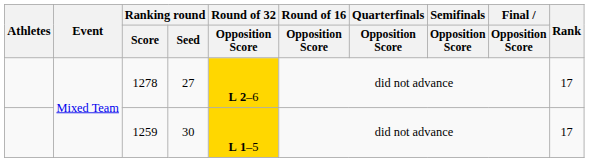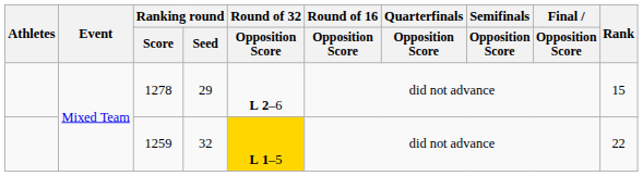1278 | Ranking round / Seed: 27 -> 29
1278 | Round of 32 / Opposition Score: gold background -> no background
1278 | Rank: 17 -> 15
1259 | Ranking round / Seed: 30 -> 32
1259 | Rank: 17 -> 22
